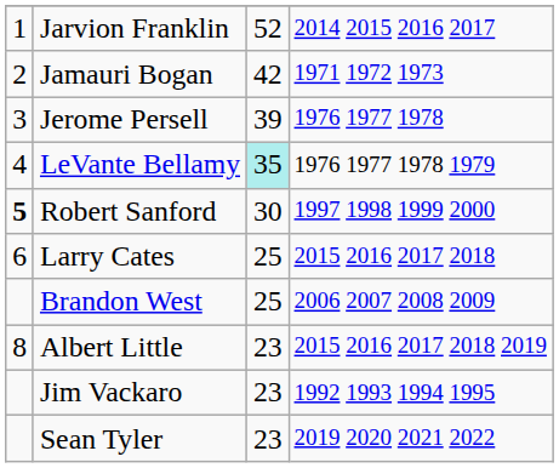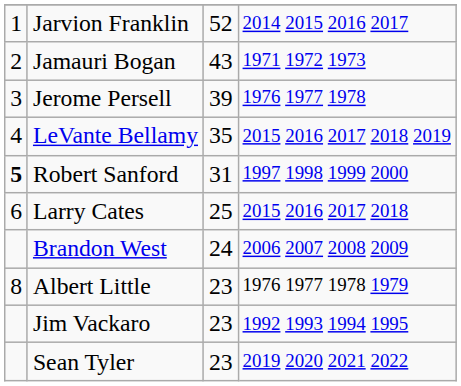Jamauri Bogan | column 3: 42 -> 43
LeVante Bellamy | column 3: paleturquoise background -> no background
LeVante Bellamy | column 4: 1976 1977 1978 1979 -> 2015 2016 2017 2018 2019
Robert Sanford | column 3: 30 -> 31
Brandon West | column 3: 25 -> 24
Albert Little | column 4: 2015 2016 2017 2018 2019 -> 1976 1977 1978 1979
